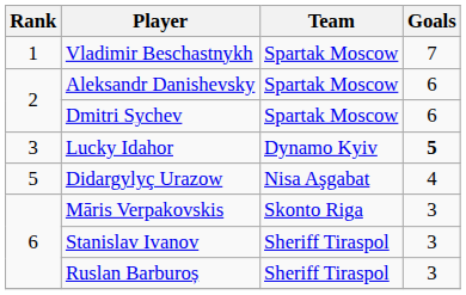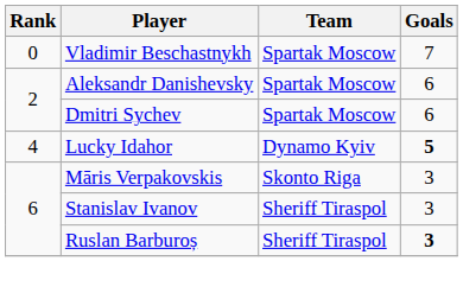Vladimir Beschastnykh | Rank: 1 -> 0
Lucky Idahor | Rank: 3 -> 4
- row: 5 | Didargylyç Urazow | Nisa Aşgabat | 4
Ruslan Barburoș | Goals: normal -> bold
